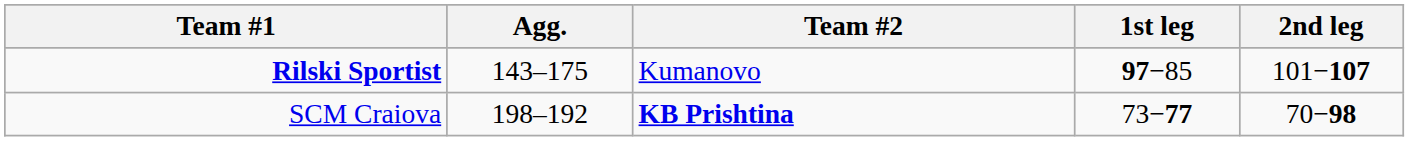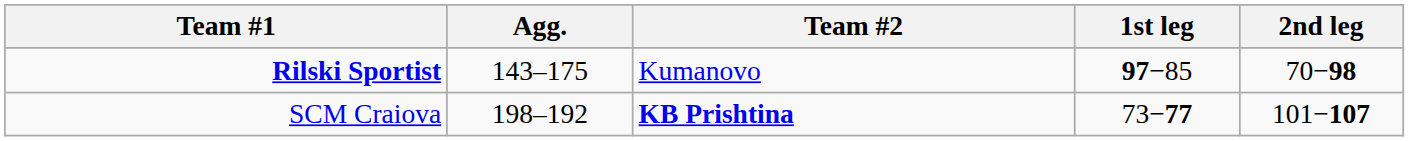Rilski Sportist | 2nd leg: 101−107 -> 70−98
SCM Craiova | 2nd leg: 70−98 -> 101−107
